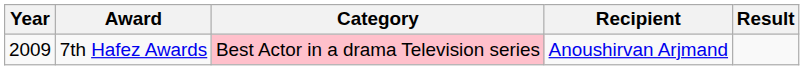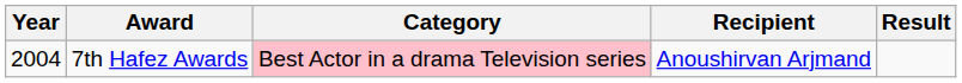7th Hafez Awards | Year: 2009 -> 2004
